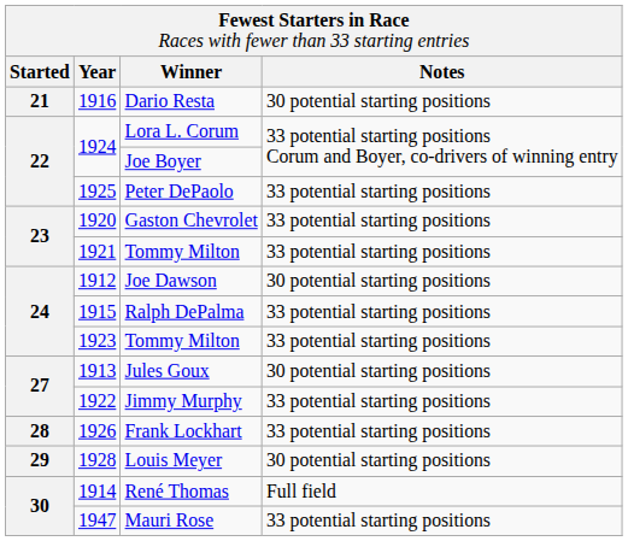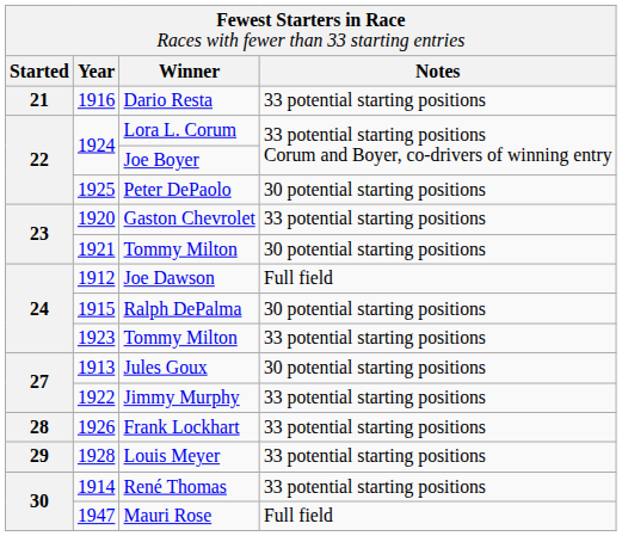Dario Resta | column 4: 30 potential starting positions -> 33 potential starting positions
Peter DePaolo | column 4: 33 potential starting positions -> 30 potential starting positions
1921 / Tommy Milton | column 4: 33 potential starting positions -> 30 potential starting positions
Joe Dawson | column 4: 30 potential starting positions -> Full field
Ralph DePalma | column 4: 33 potential starting positions -> 30 potential starting positions
Louis Meyer | column 4: 30 potential starting positions -> 33 potential starting positions
René Thomas | column 4: Full field -> 33 potential starting positions
Mauri Rose | column 4: 33 potential starting positions -> Full field
